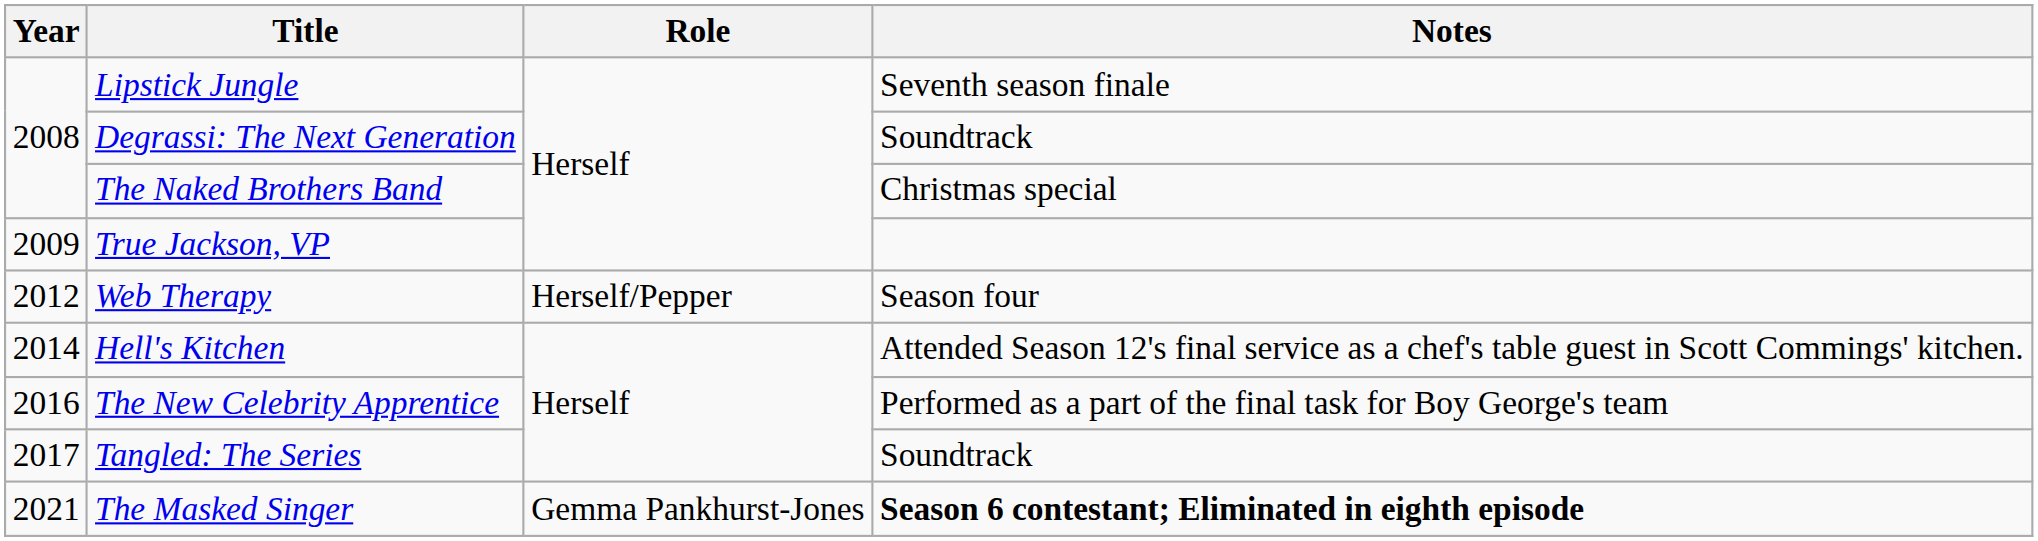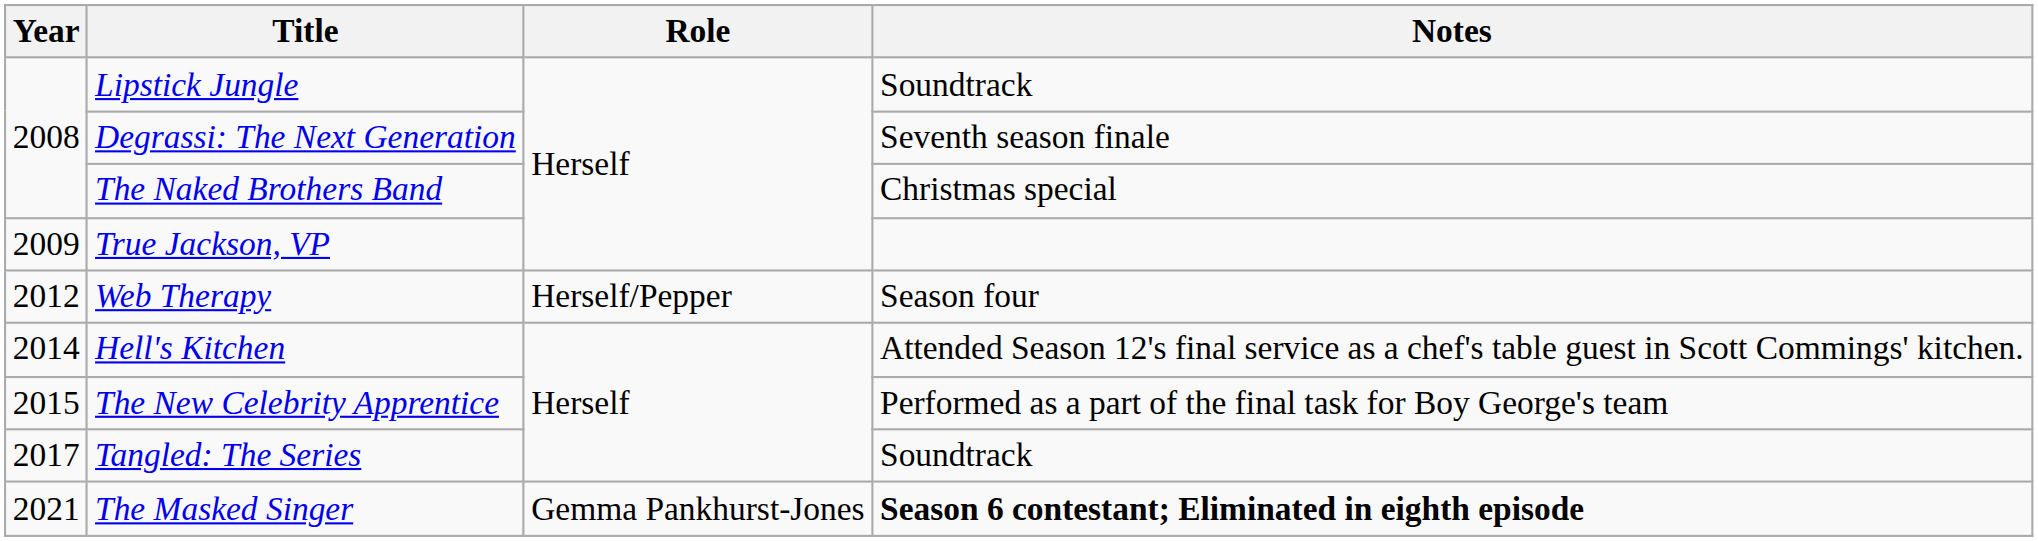Lipstick Jungle | Notes: Seventh season finale -> Soundtrack
Degrassi: The Next Generation | Notes: Soundtrack -> Seventh season finale
The New Celebrity Apprentice | Year: 2016 -> 2015
